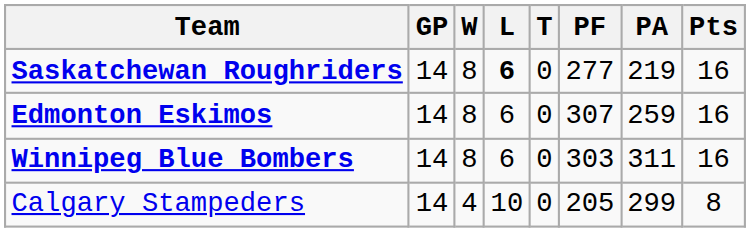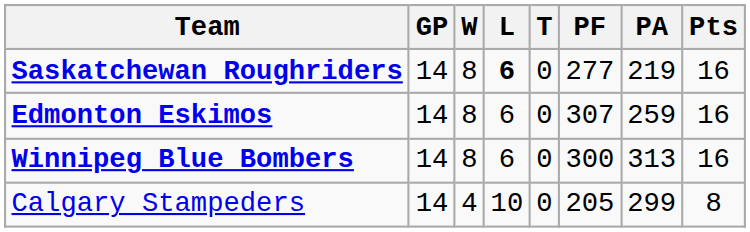Winnipeg Blue Bombers | PF: 303 -> 300
Winnipeg Blue Bombers | PA: 311 -> 313
